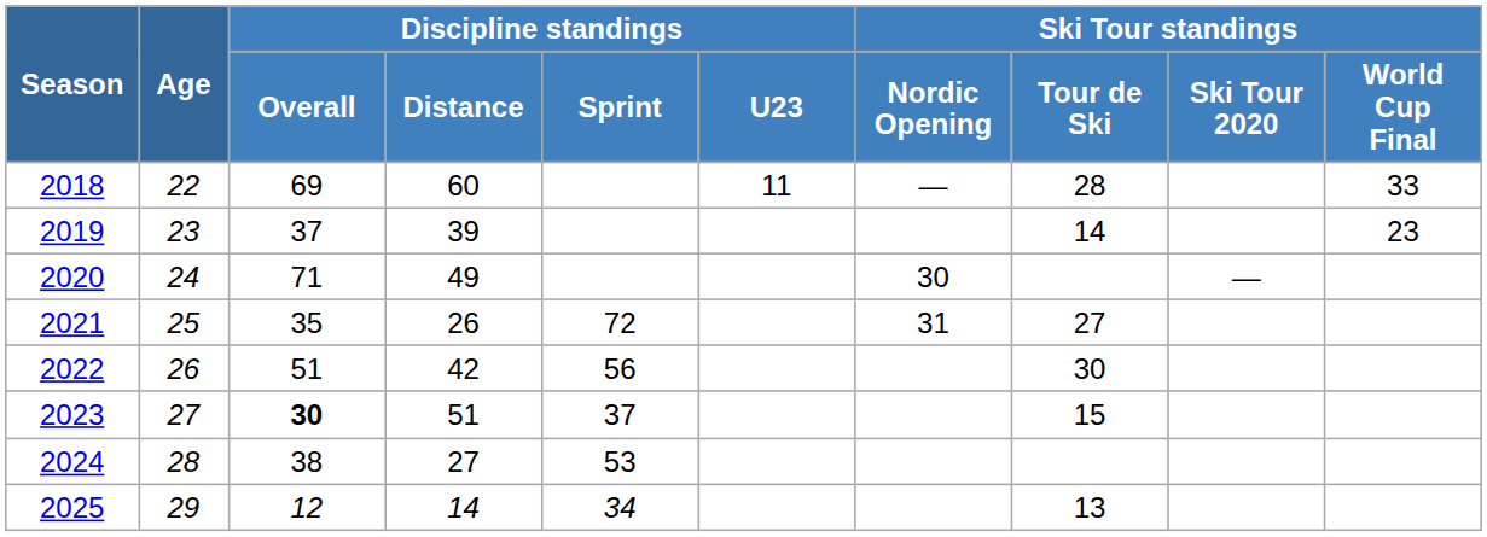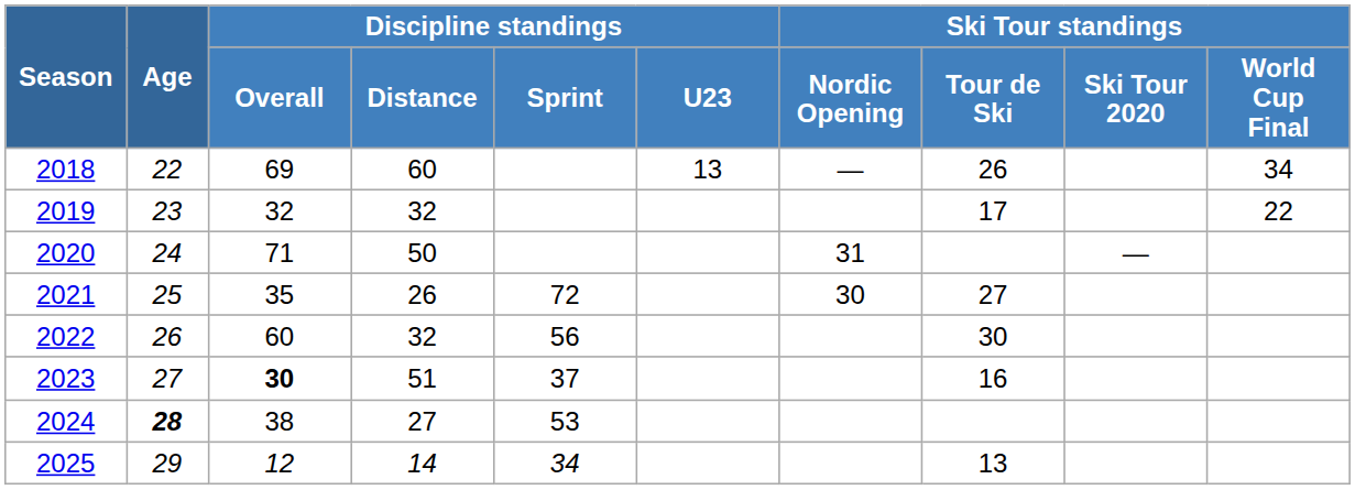2018 | Discipline standings / U23: 11 -> 13
2018 | Ski Tour standings / Tour de Ski: 28 -> 26
2018 | Ski Tour standings / World Cup Final: 33 -> 34
2019 | Discipline standings / Overall: 37 -> 32
2019 | Discipline standings / Distance: 39 -> 32
2019 | Ski Tour standings / Tour de Ski: 14 -> 17
2019 | Ski Tour standings / World Cup Final: 23 -> 22
2020 | Discipline standings / Distance: 49 -> 50
2020 | Ski Tour standings / Nordic Opening: 30 -> 31
2021 | Ski Tour standings / Nordic Opening: 31 -> 30
2022 | Discipline standings / Overall: 51 -> 60
2022 | Discipline standings / Distance: 42 -> 32
2023 | Ski Tour standings / Tour de Ski: 15 -> 16
2024 | Age: normal -> bold
